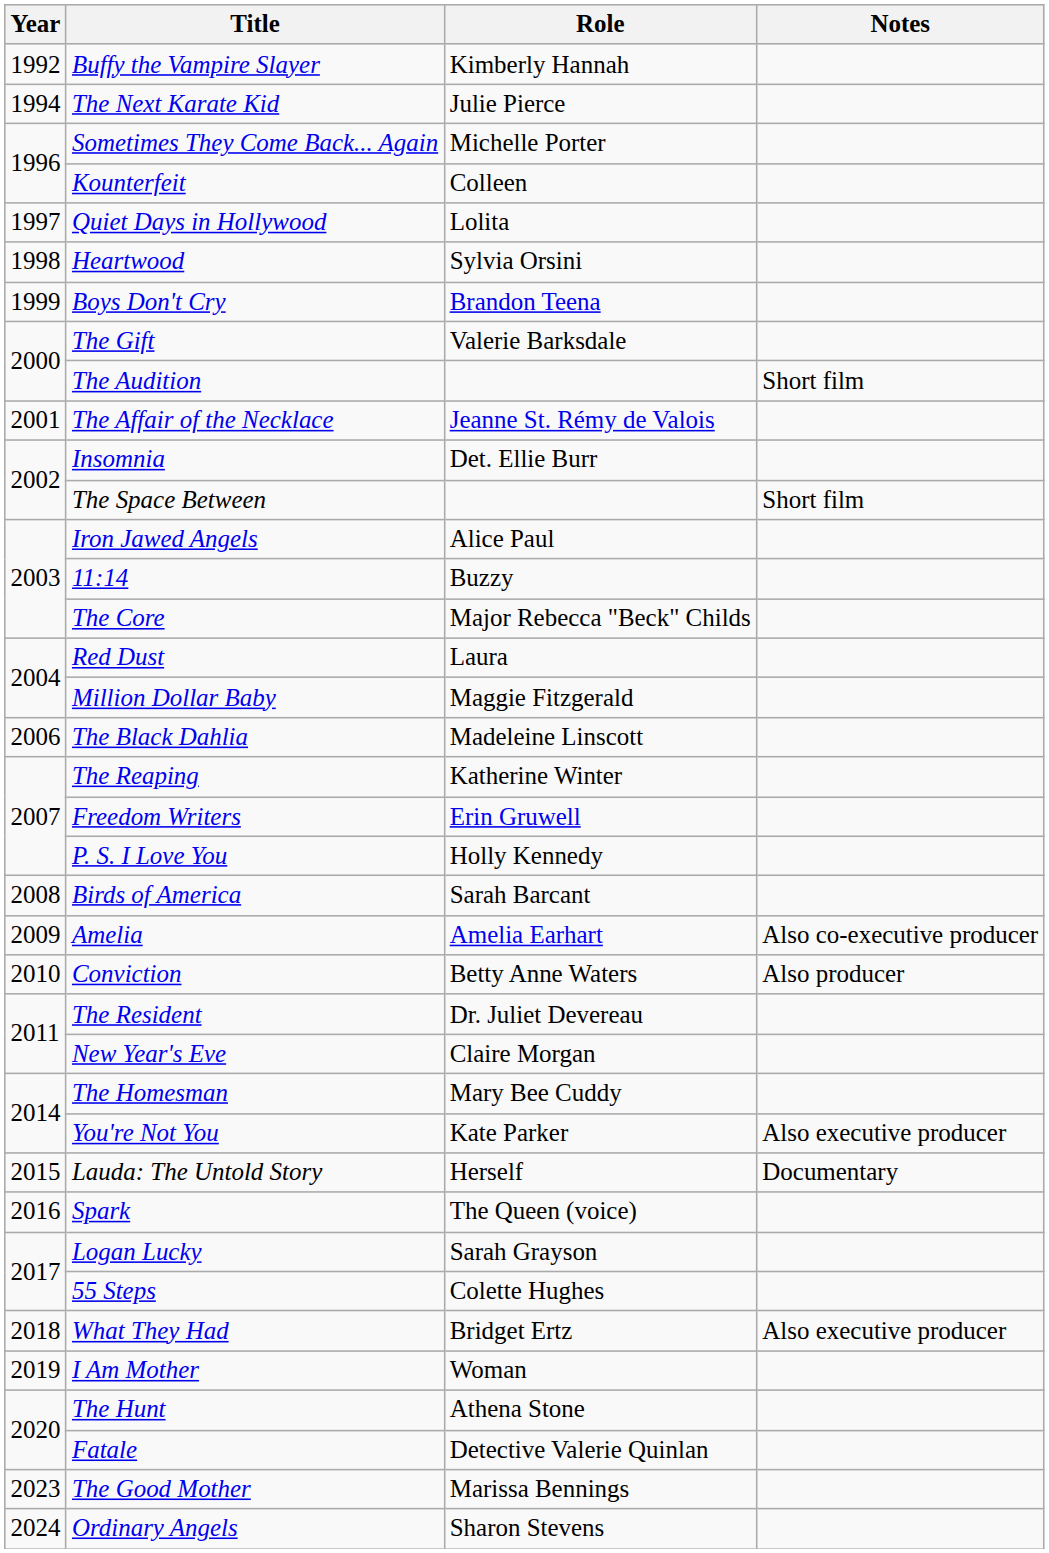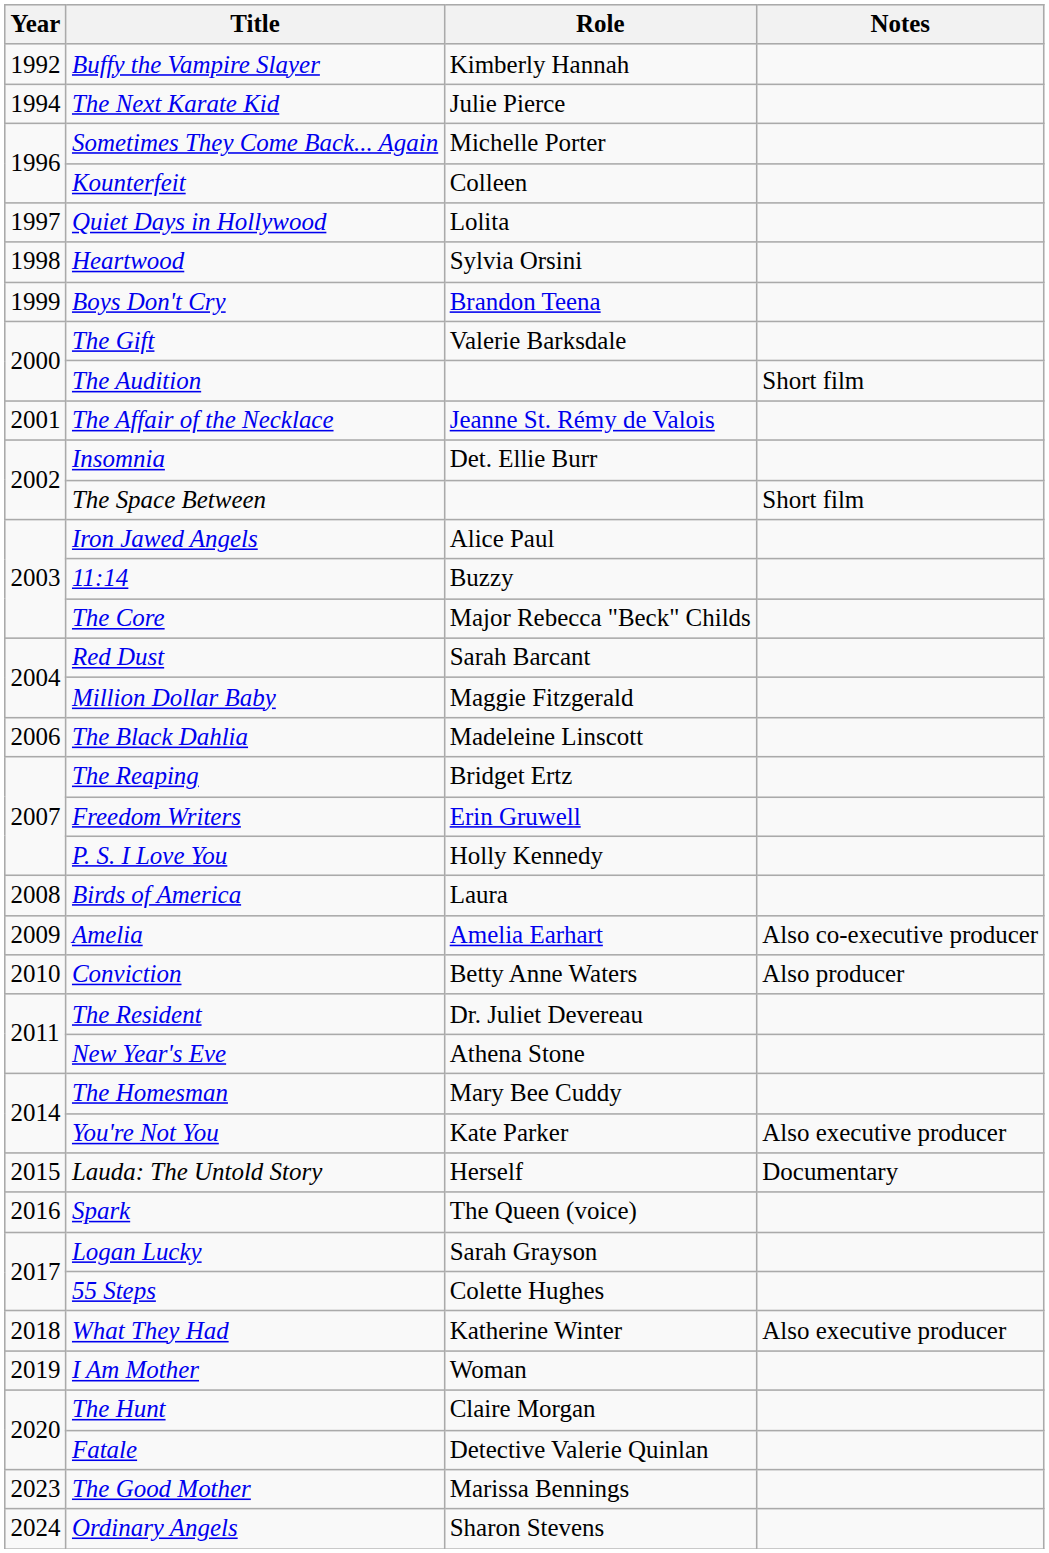Red Dust | Role: Laura -> Sarah Barcant
The Reaping | Role: Katherine Winter -> Bridget Ertz
Birds of America | Role: Sarah Barcant -> Laura
New Year's Eve | Role: Claire Morgan -> Athena Stone
What They Had | Role: Bridget Ertz -> Katherine Winter
The Hunt | Role: Athena Stone -> Claire Morgan
